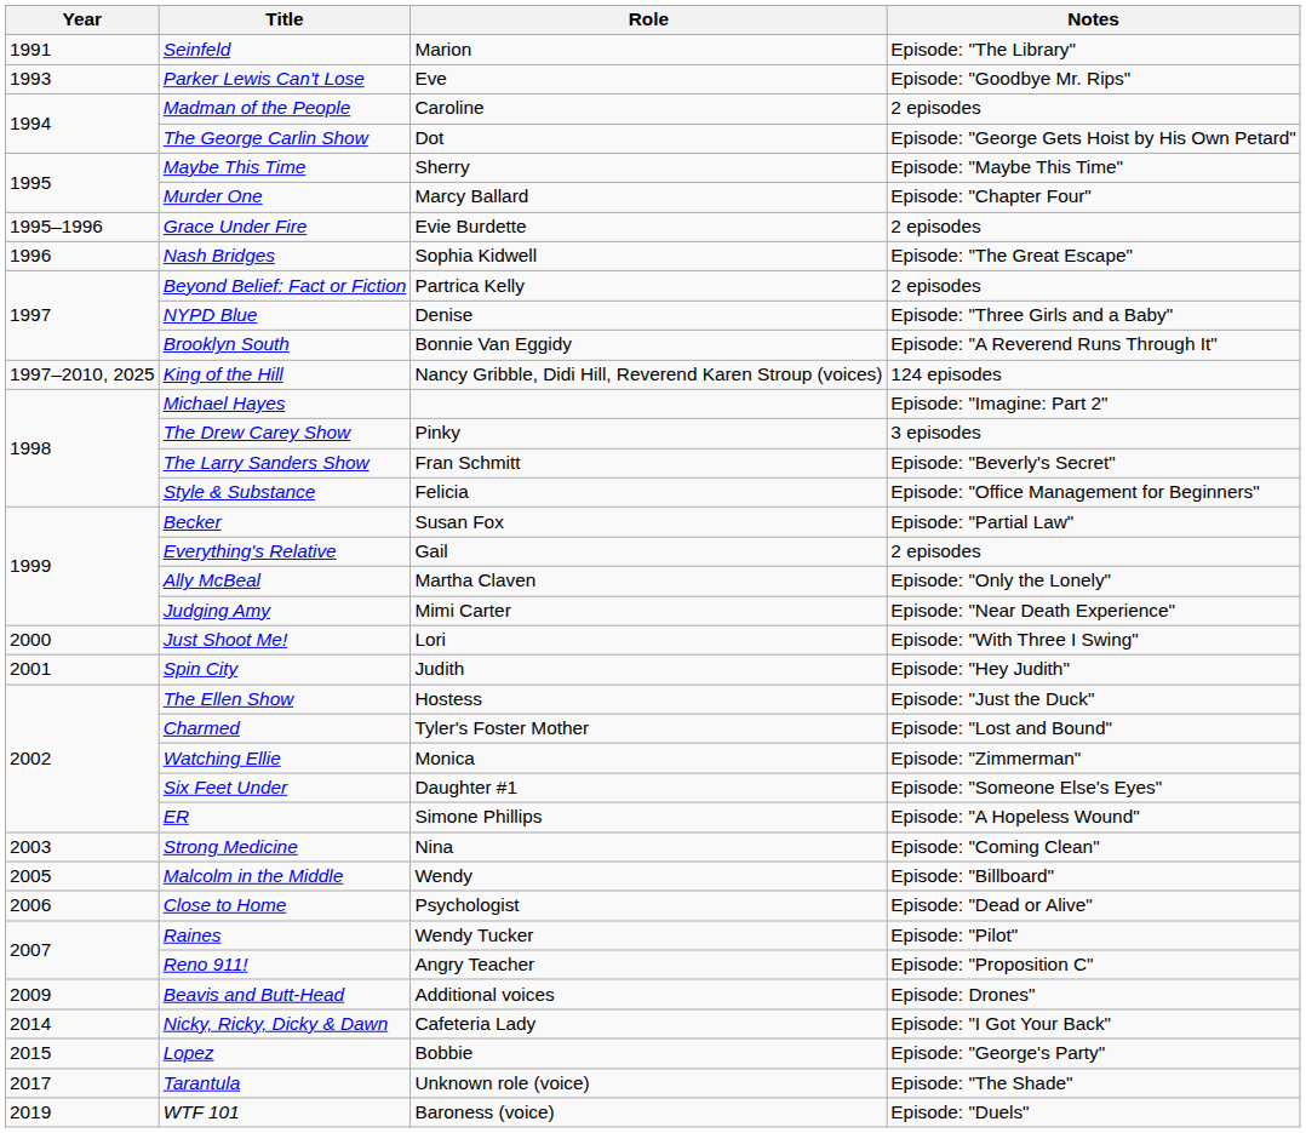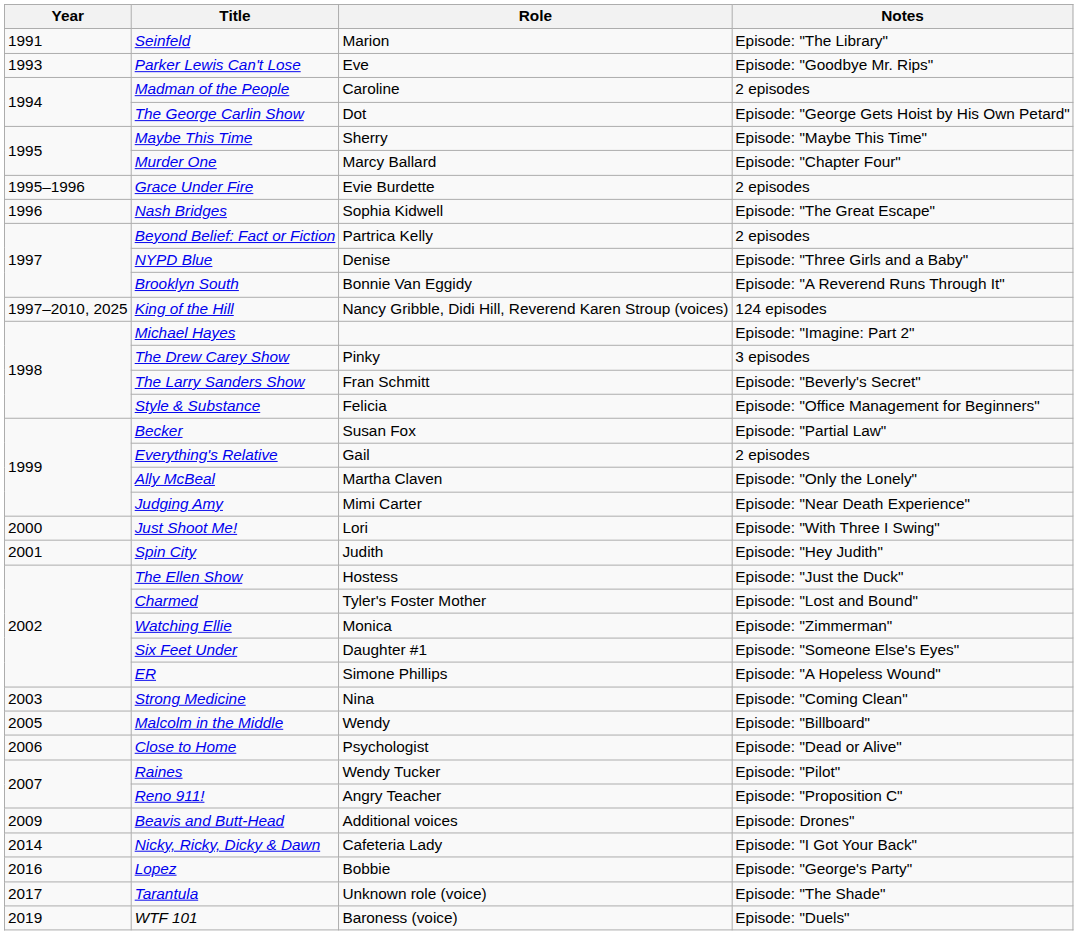Lopez | Year: 2015 -> 2016
